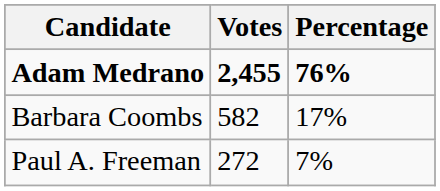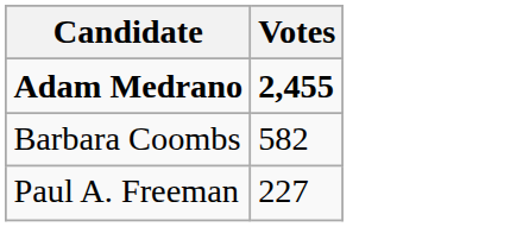- column: Percentage | 76% | 17% | 7%
Paul A. Freeman | Votes: 272 -> 227
